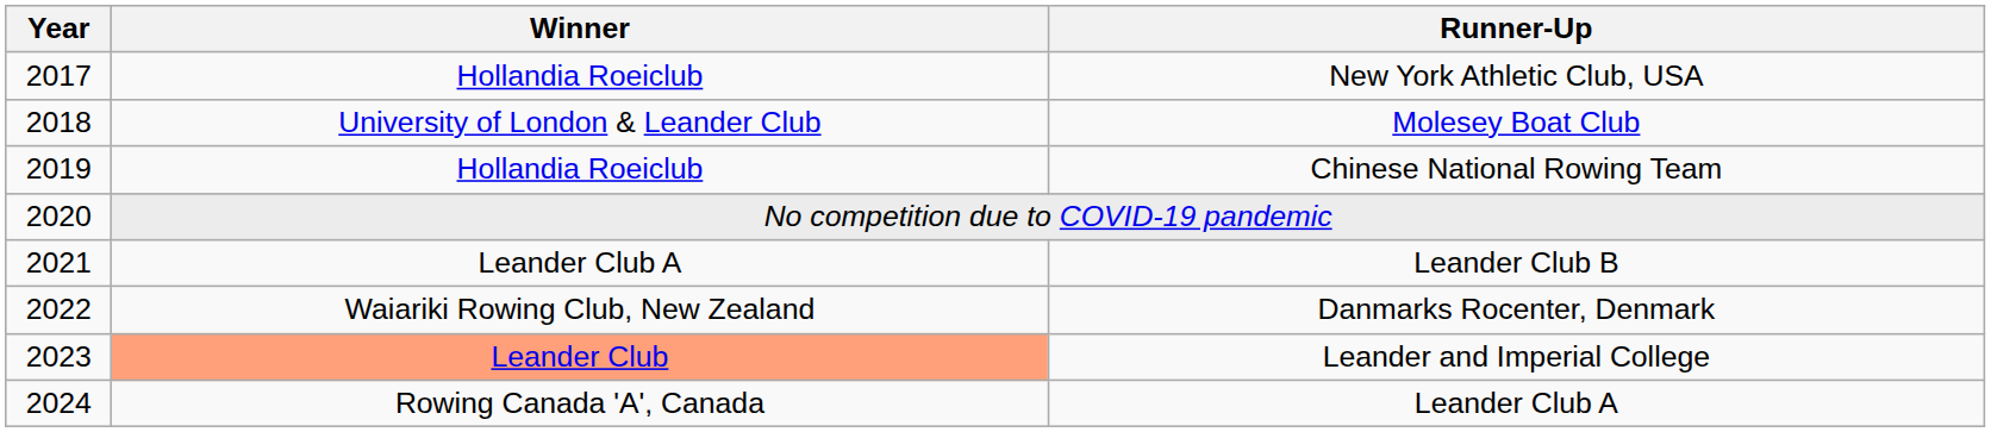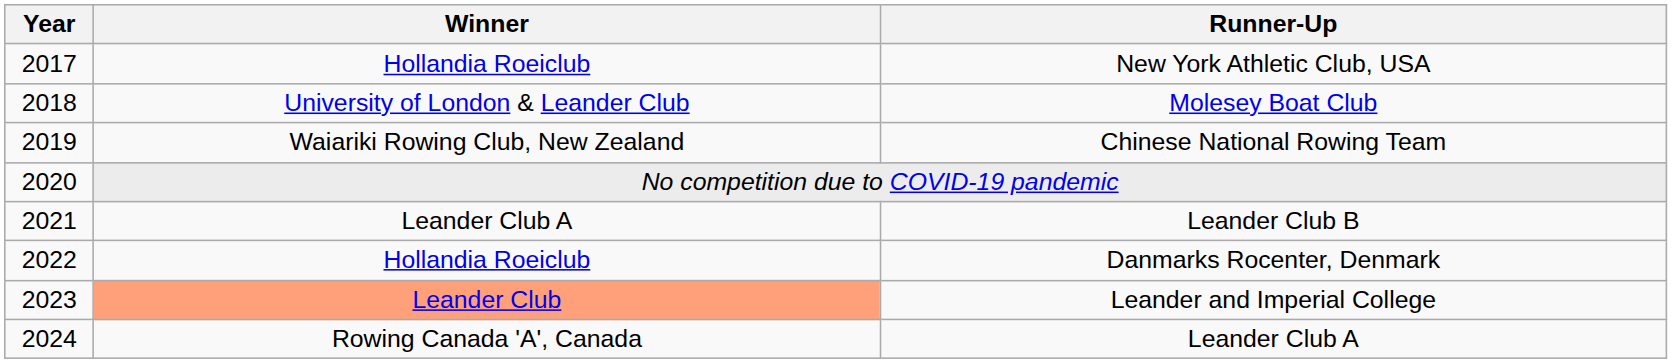Chinese National Rowing Team | Winner: Hollandia Roeiclub -> Waiariki Rowing Club, New Zealand
Danmarks Rocenter, Denmark | Winner: Waiariki Rowing Club, New Zealand -> Hollandia Roeiclub
